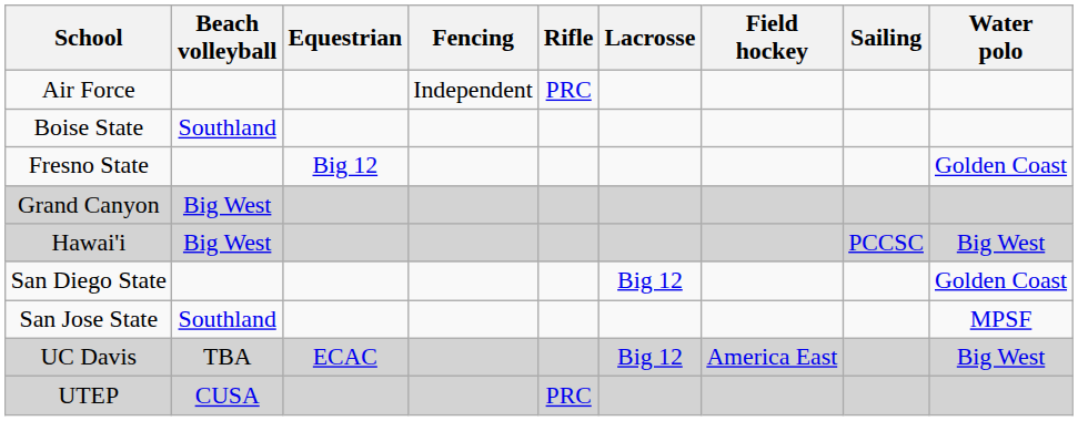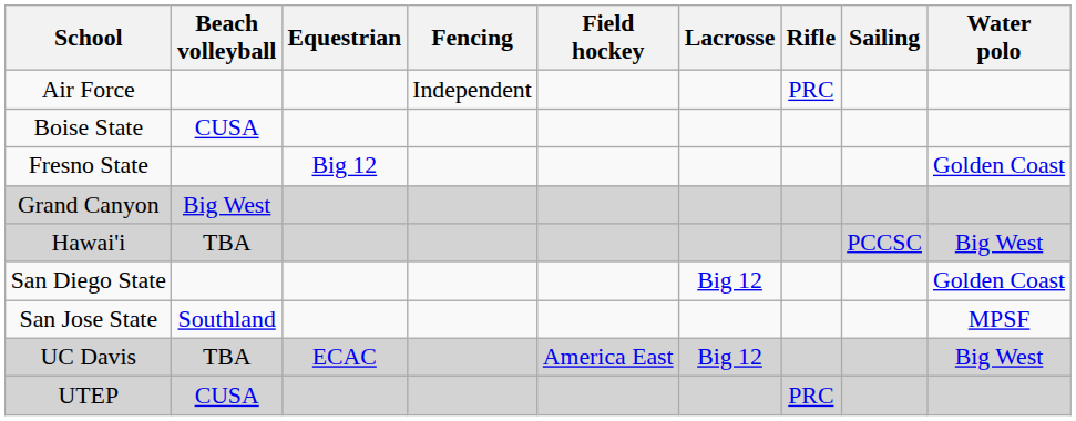columns swapped: Field hockey <-> Rifle
Boise State | Beach volleyball: Southland -> CUSA
Hawai'i | Beach volleyball: Big West -> TBA
